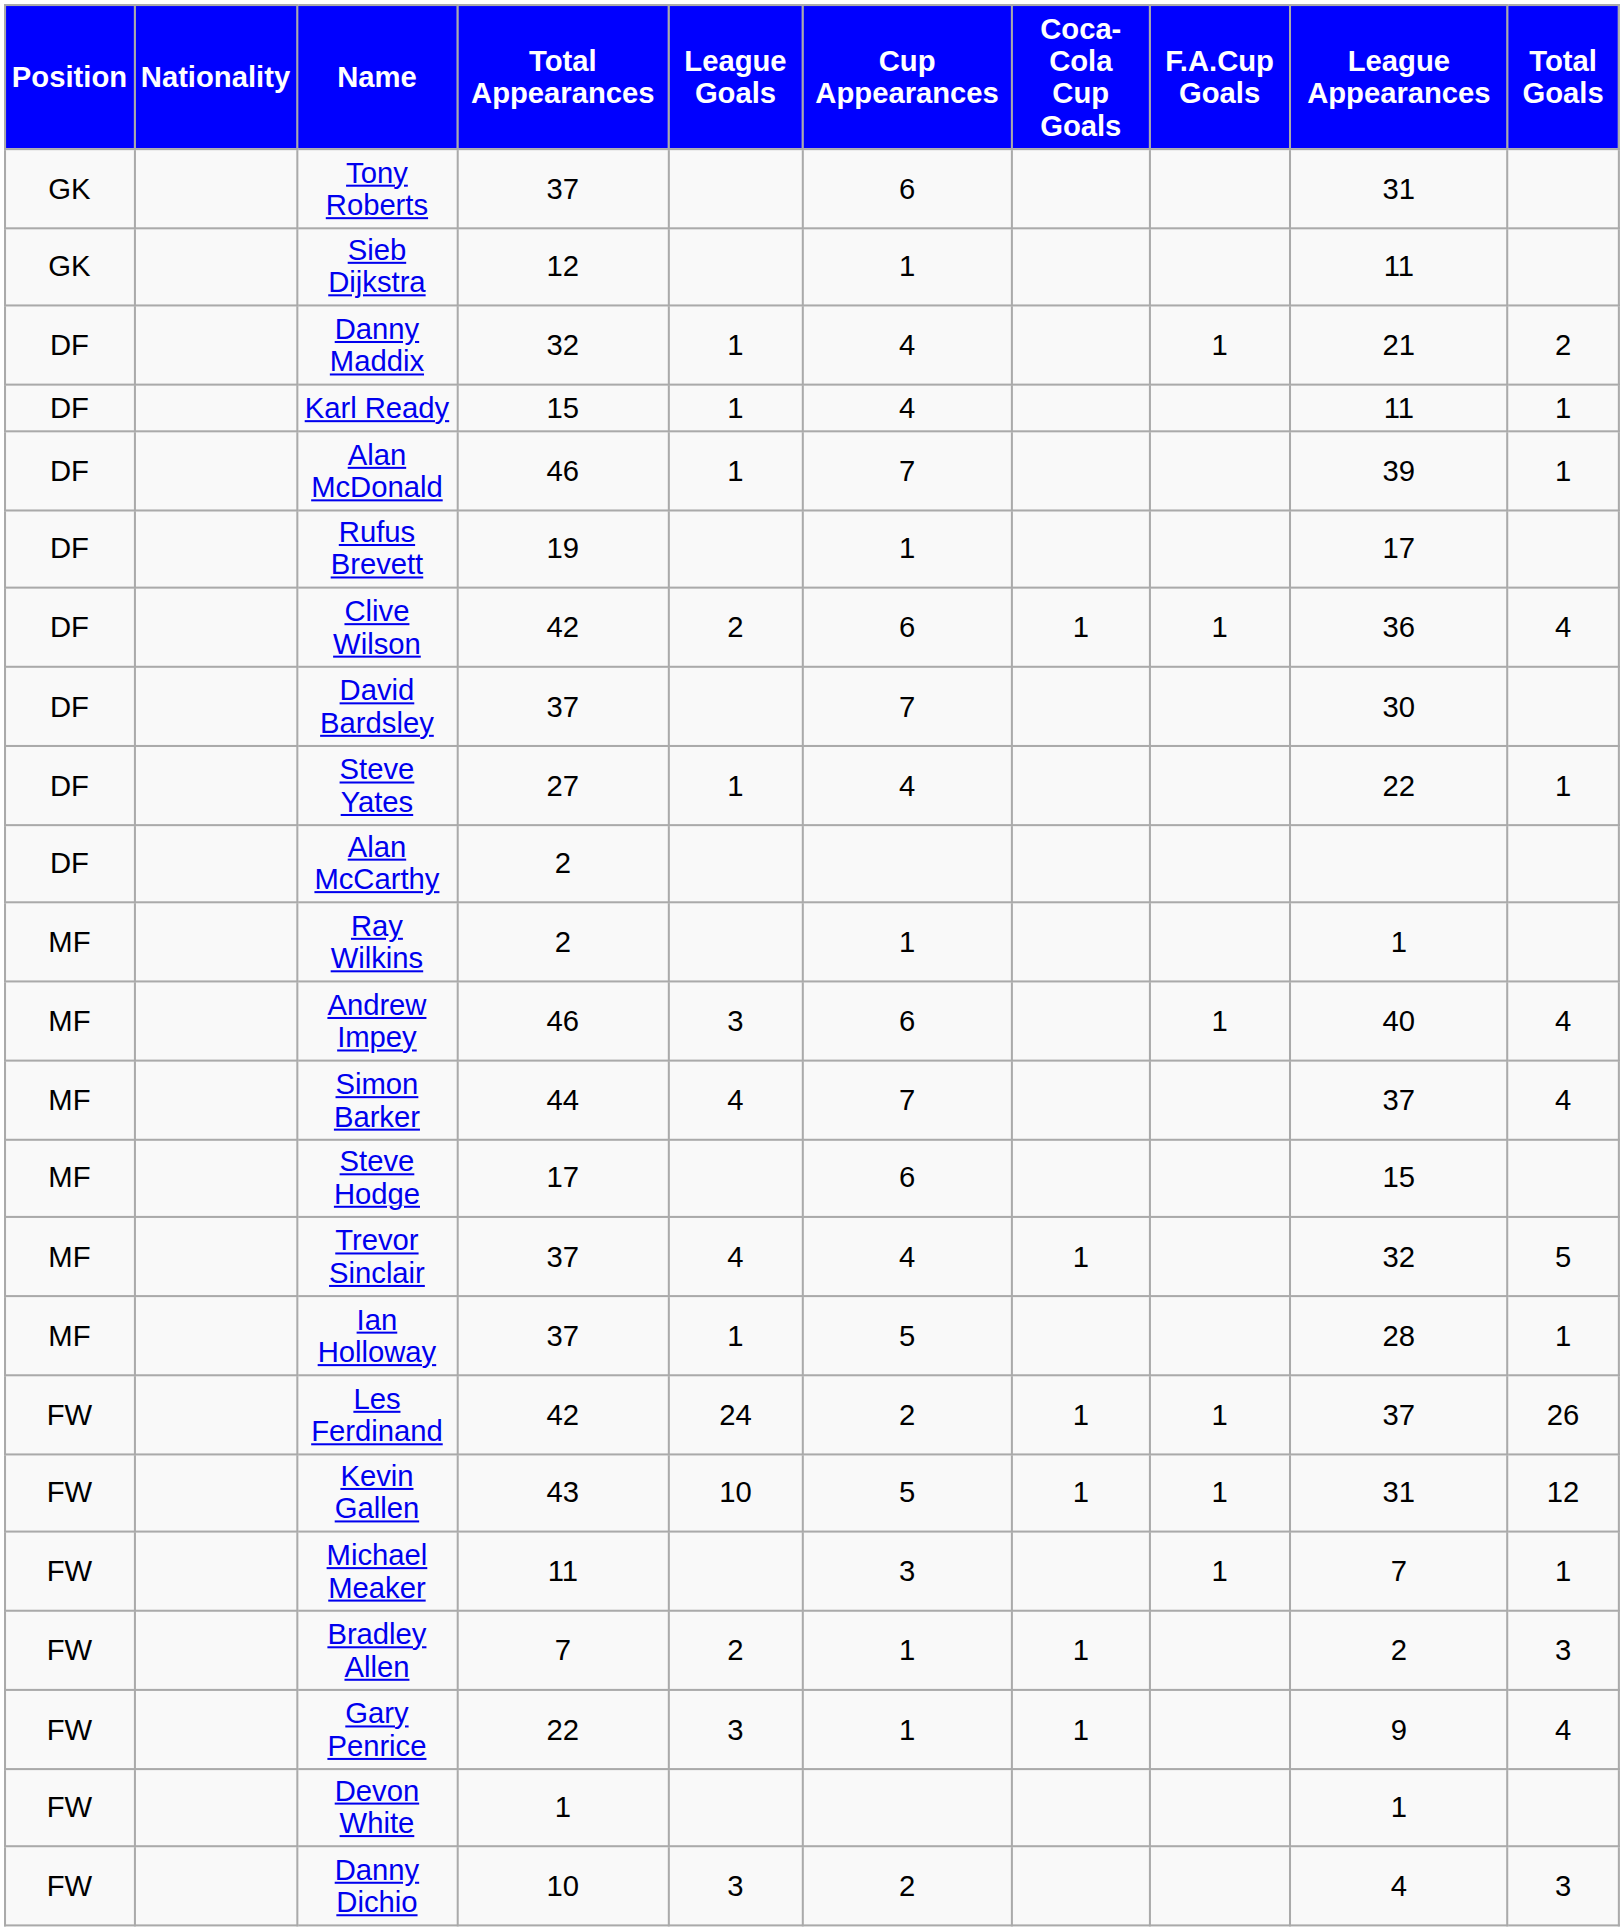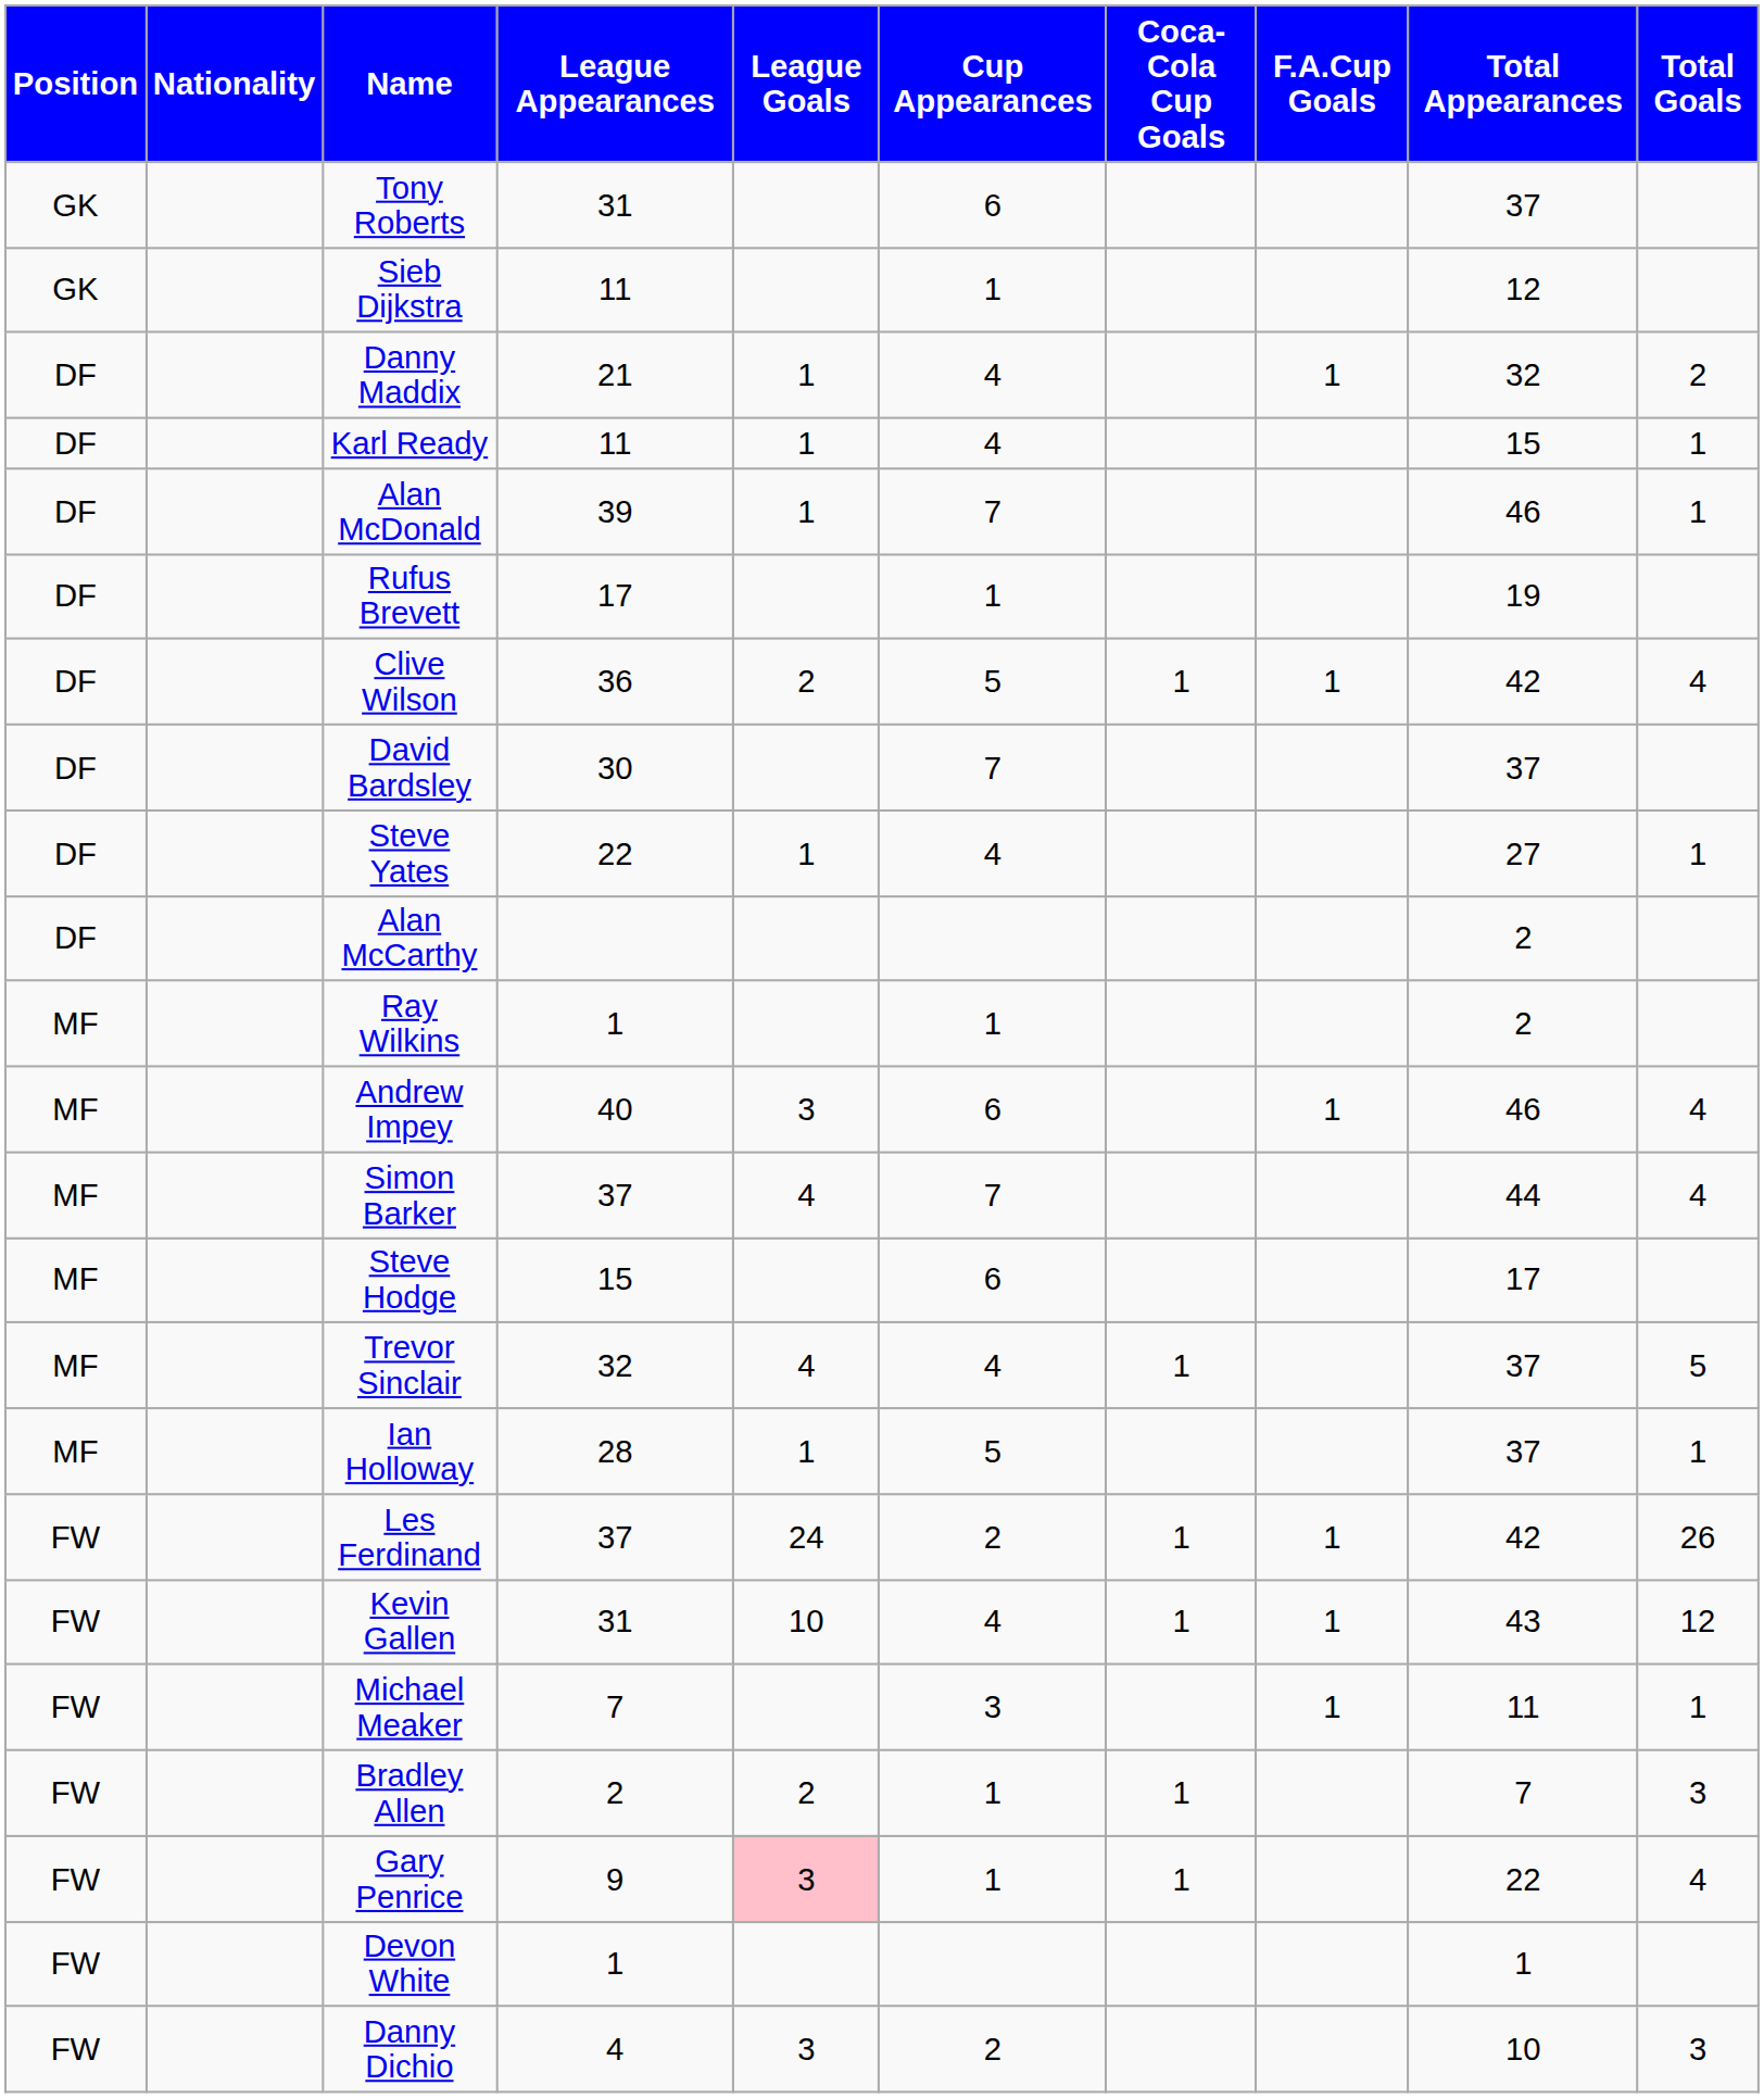columns swapped: League Appearances <-> Total Appearances
Clive Wilson | Cup Appearances: 6 -> 5
Kevin Gallen | Cup Appearances: 5 -> 4
Gary Penrice | League Goals: no background -> pink background
